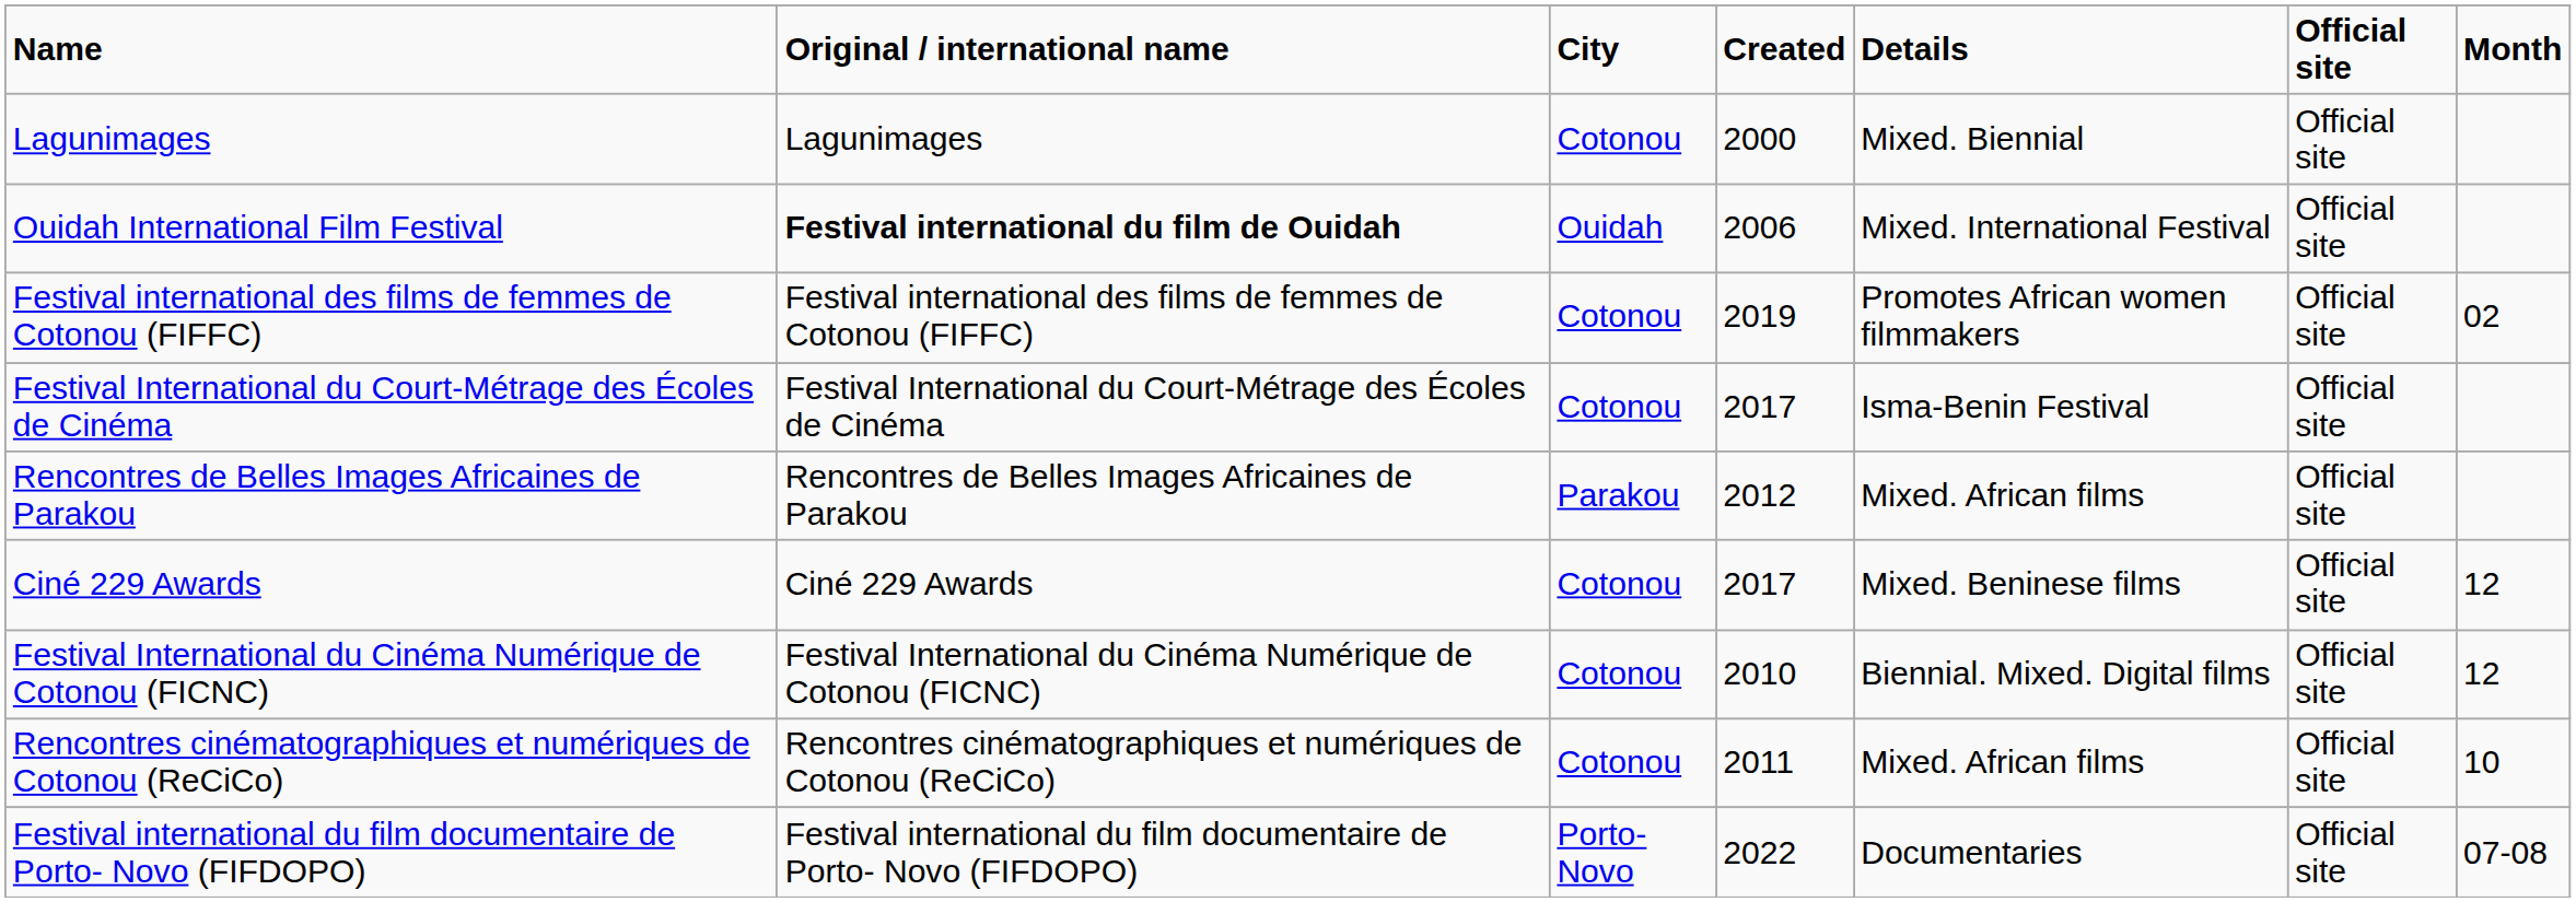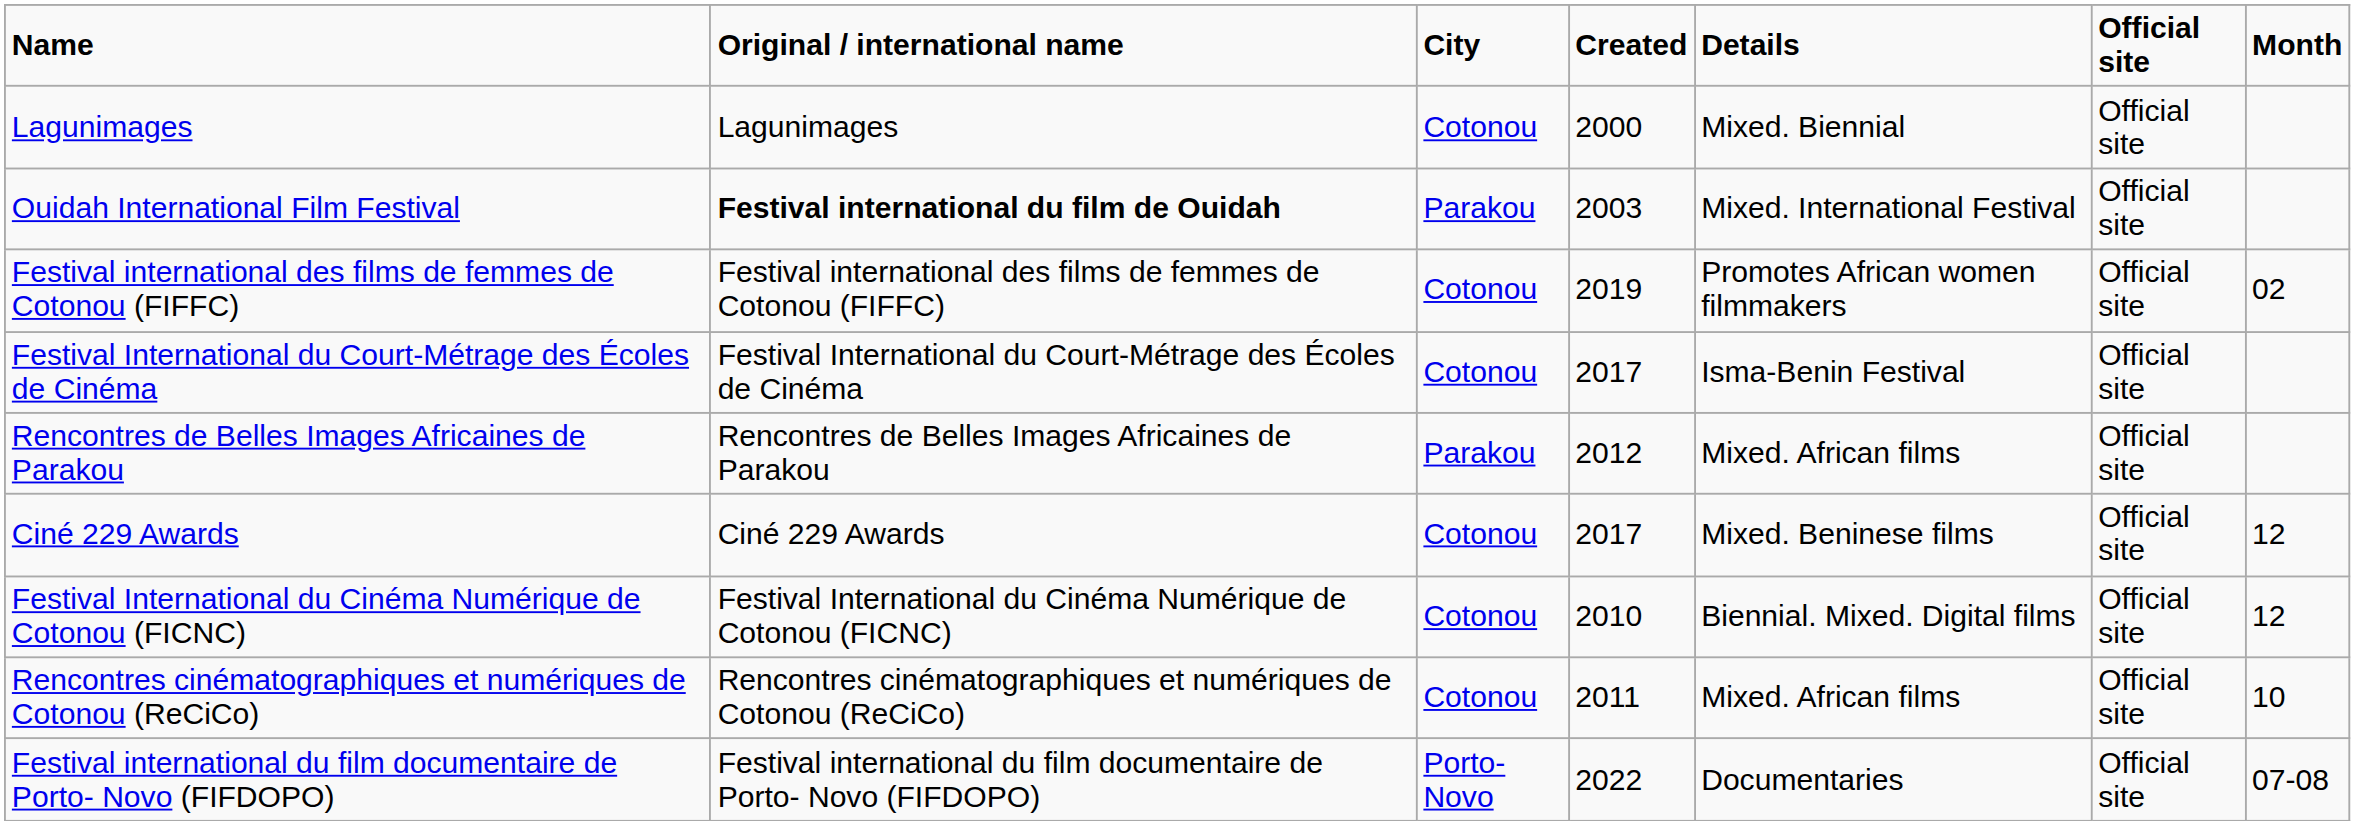Ouidah International Film Festival | City: Ouidah -> Parakou
Ouidah International Film Festival | Created: 2006 -> 2003
